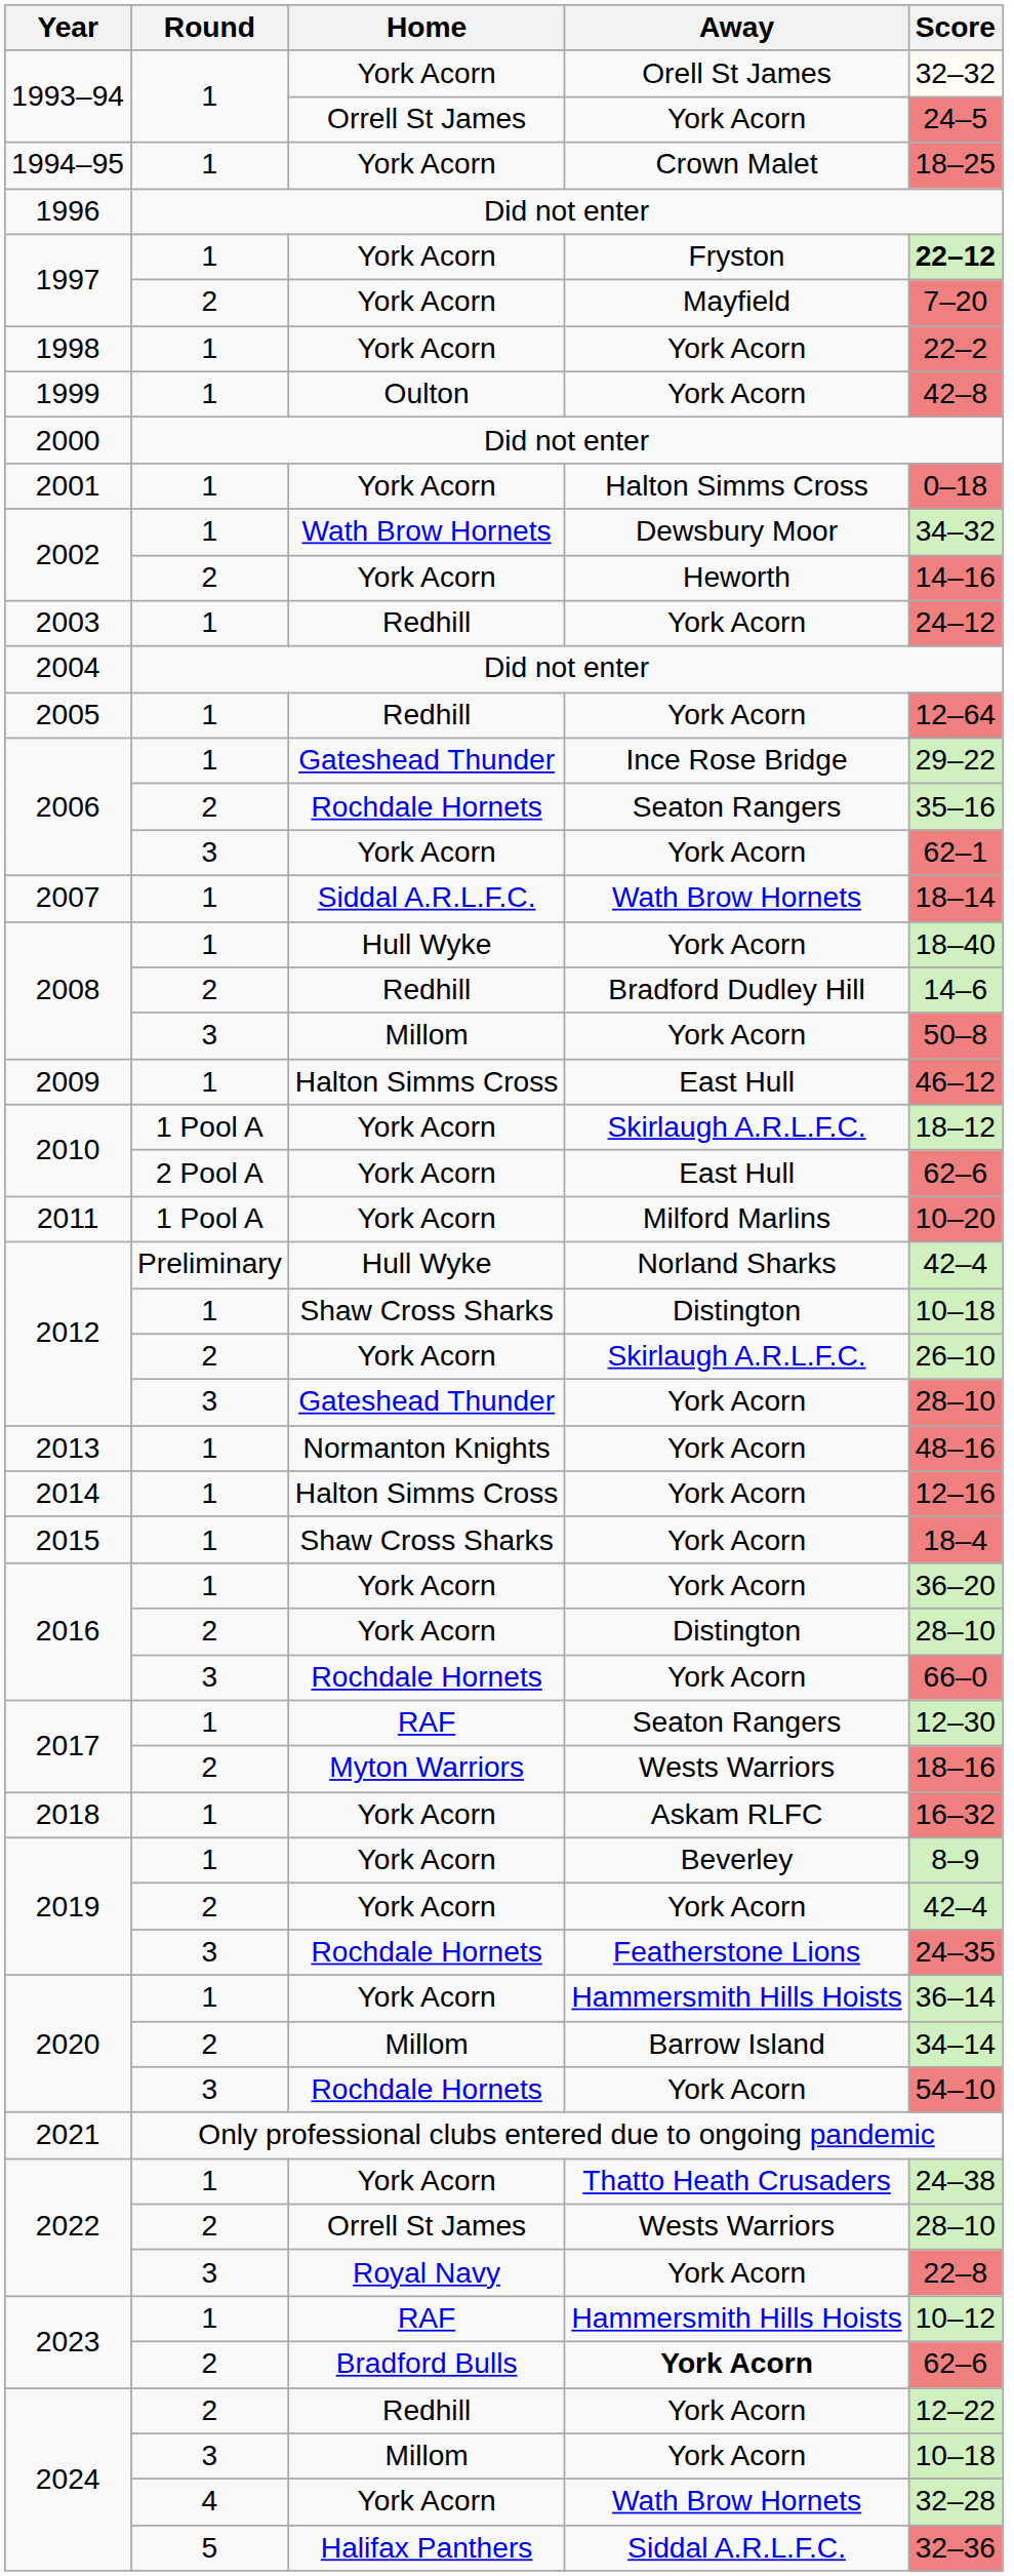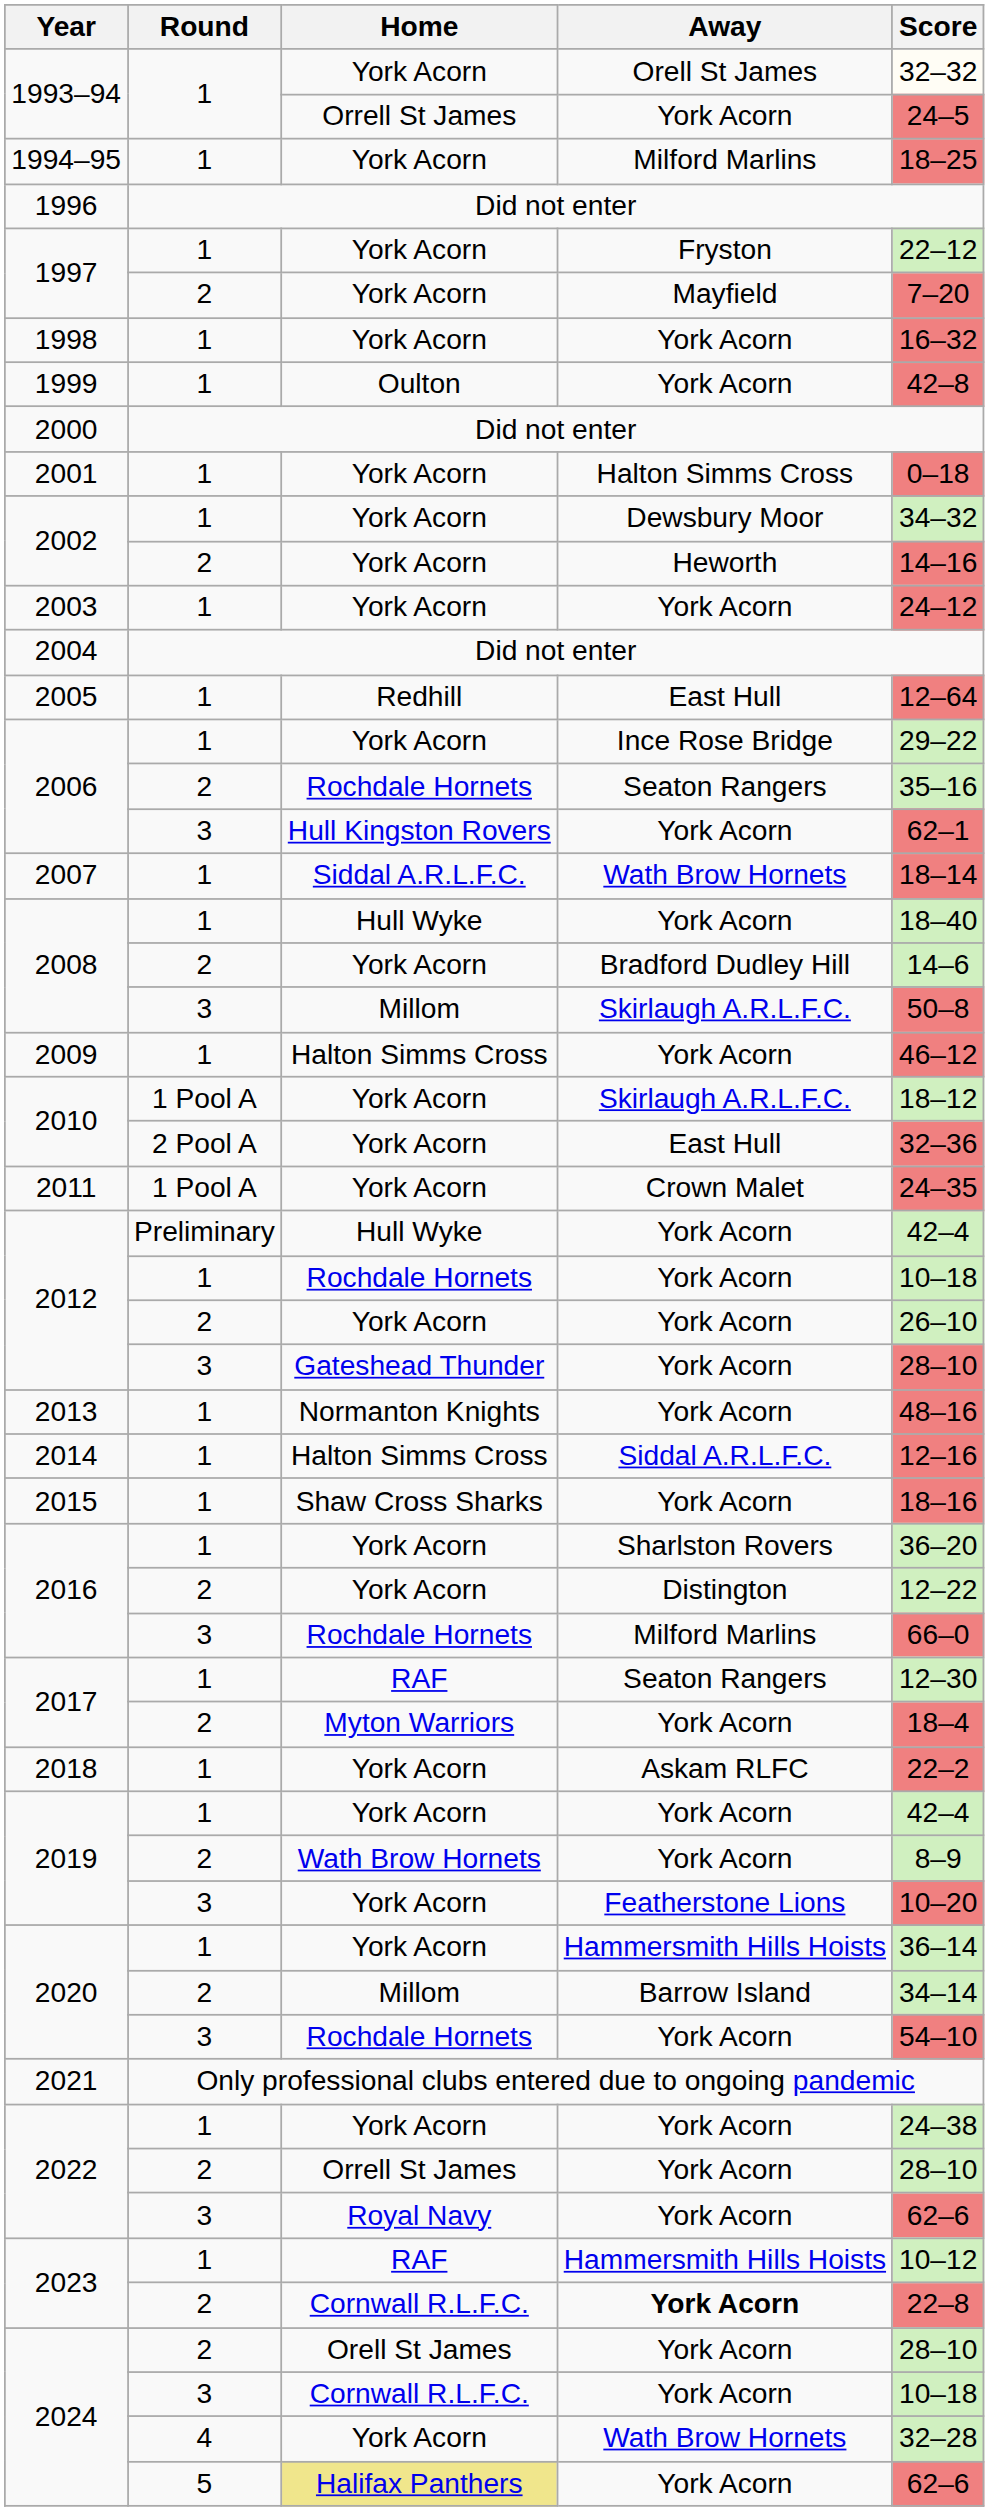1994–95 | Away: Crown Malet -> Milford Marlins
1997 / 1 | Score: bold -> normal
1998 | Score: 22–2 -> 16–32
2002 / 1 | Home: Wath Brow Hornets -> York Acorn
2003 | Home: Redhill -> York Acorn
2005 | Away: York Acorn -> East Hull
2006 / 1 | Home: Gateshead Thunder -> York Acorn
2006 / 3 | Home: York Acorn -> Hull Kingston Rovers
2008 / 2 | Home: Redhill -> York Acorn
2008 / 3 | Away: York Acorn -> Skirlaugh A.R.L.F.C.
2009 | Away: East Hull -> York Acorn
2010 / 2 Pool A | Score: 62–6 -> 32–36
2011 | Away: Milford Marlins -> Crown Malet
2011 | Score: 10–20 -> 24–35
2012 / Preliminary | Away: Norland Sharks -> York Acorn
2012 / 1 | Home: Shaw Cross Sharks -> Rochdale Hornets
2012 / 1 | Away: Distington -> York Acorn
2012 / 2 | Away: Skirlaugh A.R.L.F.C. -> York Acorn
2014 | Away: York Acorn -> Siddal A.R.L.F.C.
2015 | Score: 18–4 -> 18–16
2016 / 1 | Away: York Acorn -> Sharlston Rovers
2016 / 2 | Score: 28–10 -> 12–22
2016 / 3 | Away: York Acorn -> Milford Marlins
2017 / 2 | Away: Wests Warriors -> York Acorn
2017 / 2 | Score: 18–16 -> 18–4
2018 | Score: 16–32 -> 22–2
2019 / 1 | Away: Beverley -> York Acorn
2019 / 1 | Score: 8–9 -> 42–4
2019 / 2 | Home: York Acorn -> Wath Brow Hornets
2019 / 2 | Score: 42–4 -> 8–9
2019 / 3 | Home: Rochdale Hornets -> York Acorn
2019 / 3 | Score: 24–35 -> 10–20
2022 / 1 | Away: Thatto Heath Crusaders -> York Acorn
2022 / 2 | Away: Wests Warriors -> York Acorn
2022 / 3 | Score: 22–8 -> 62–6
2023 / 2 | Home: Bradford Bulls -> Cornwall R.L.F.C.
2023 / 2 | Score: 62–6 -> 22–8
2024 / 2 | Home: Redhill -> Orell St James
2024 / 2 | Score: 12–22 -> 28–10
2024 / 3 | Home: Millom -> Cornwall R.L.F.C.
2024 / 5 | Home: no background -> khaki background
2024 / 5 | Away: Siddal A.R.L.F.C. -> York Acorn
2024 / 5 | Score: 32–36 -> 62–6
